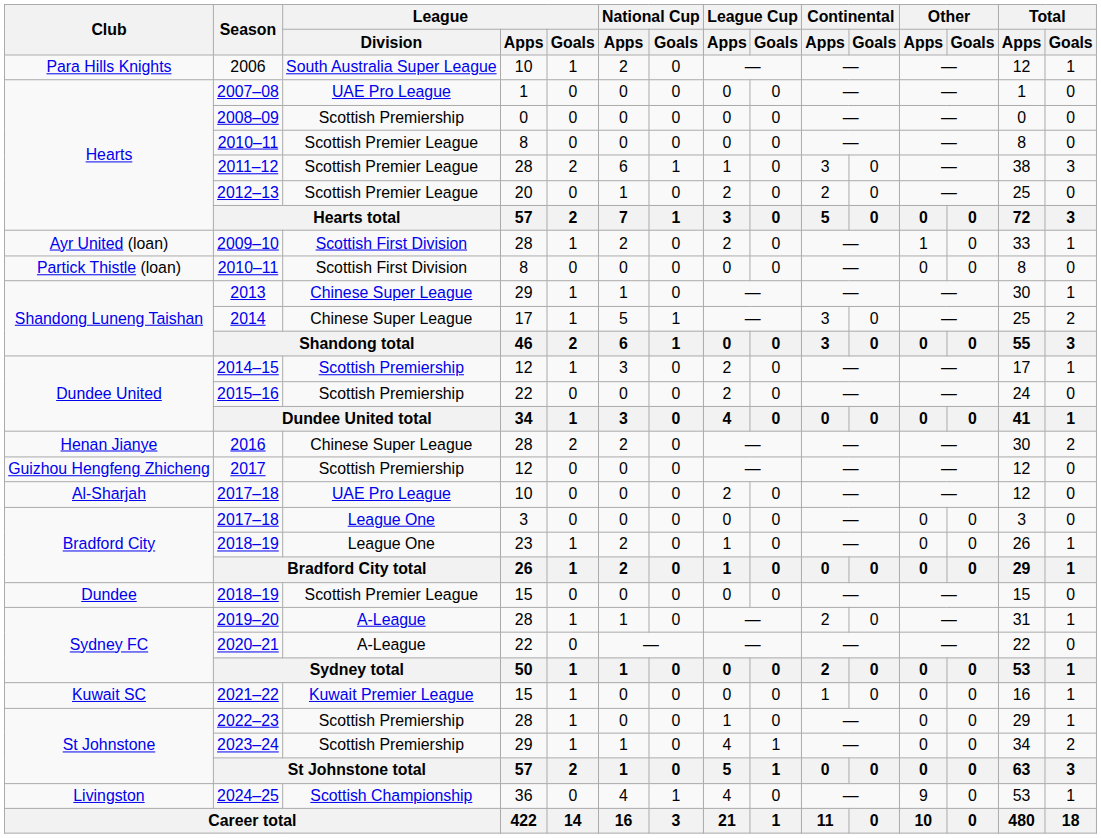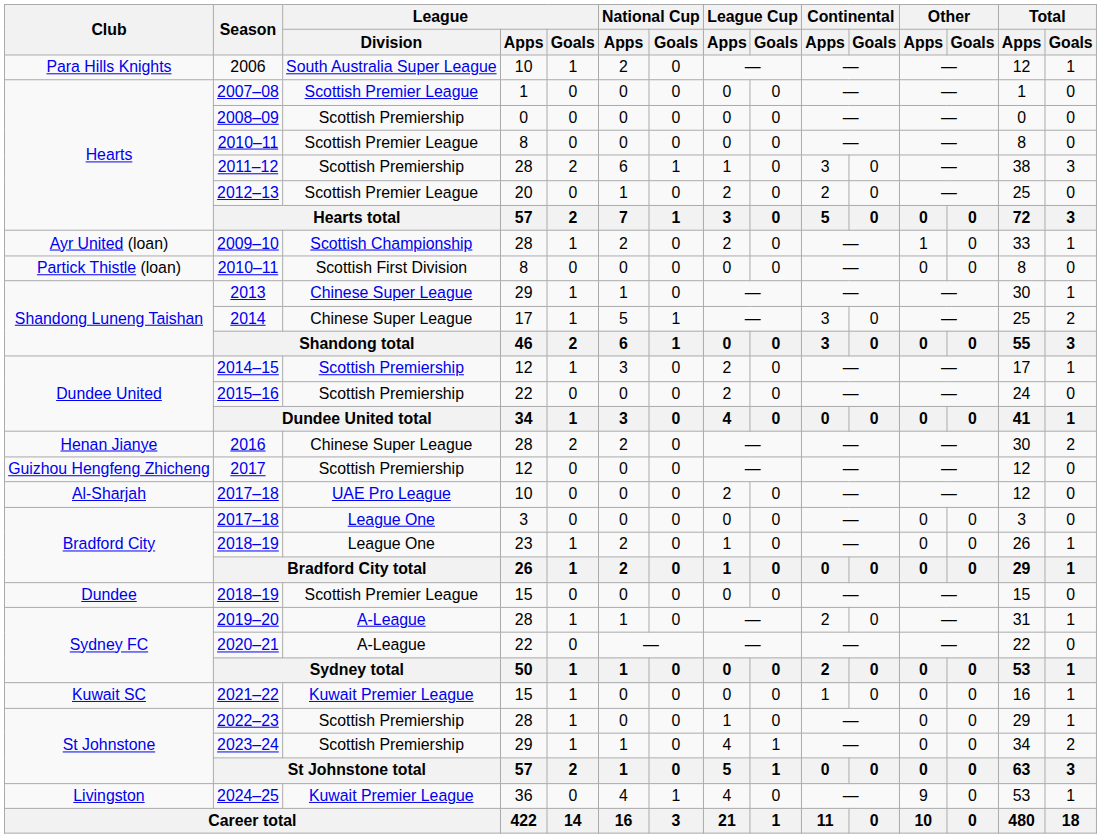2007–08 | League / Division: UAE Pro League -> Scottish Premier League
2011–12 | League / Division: Scottish Premier League -> Scottish Premiership
2009–10 | League / Division: Scottish First Division -> Scottish Championship
2024–25 | League / Division: Scottish Championship -> Kuwait Premier League
